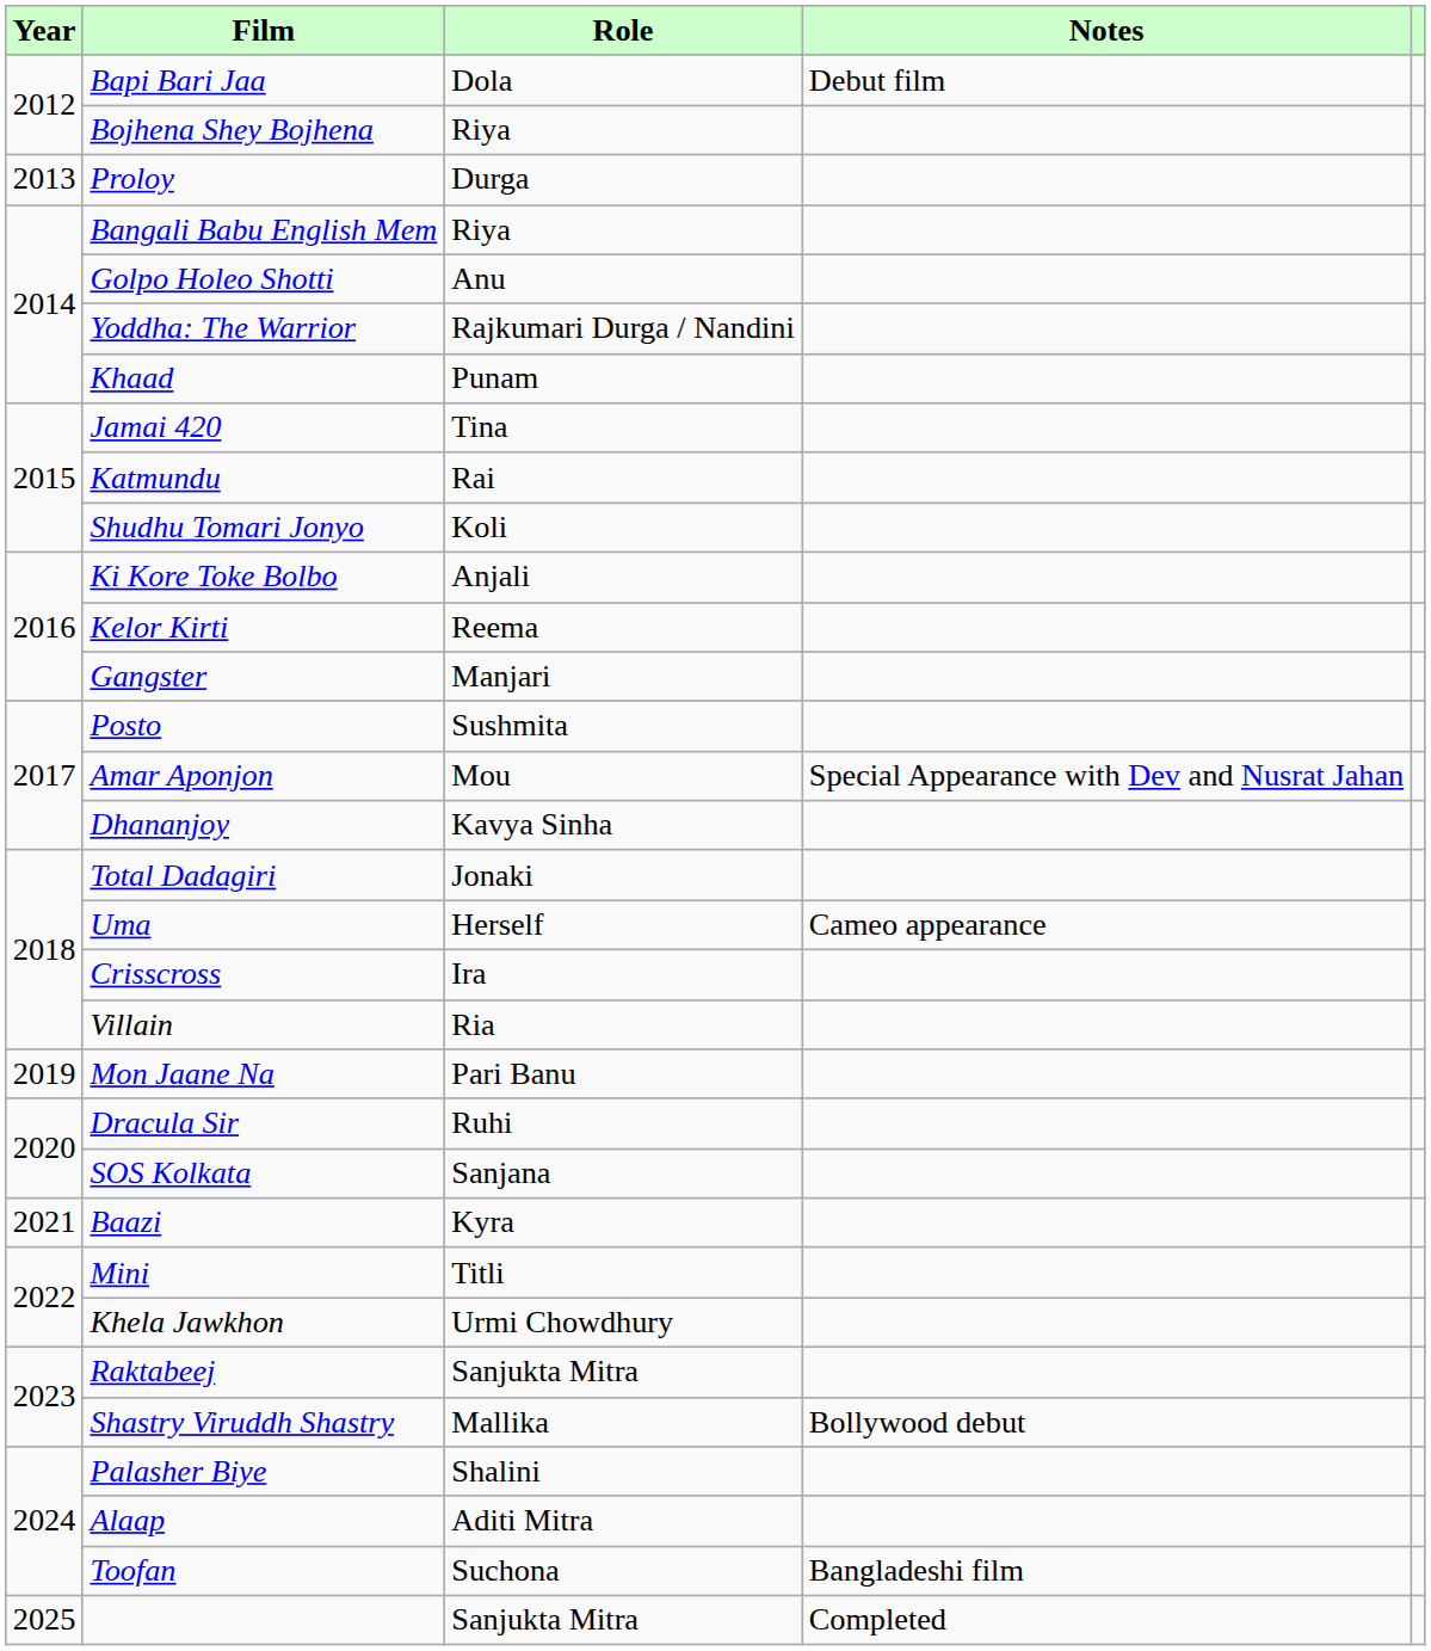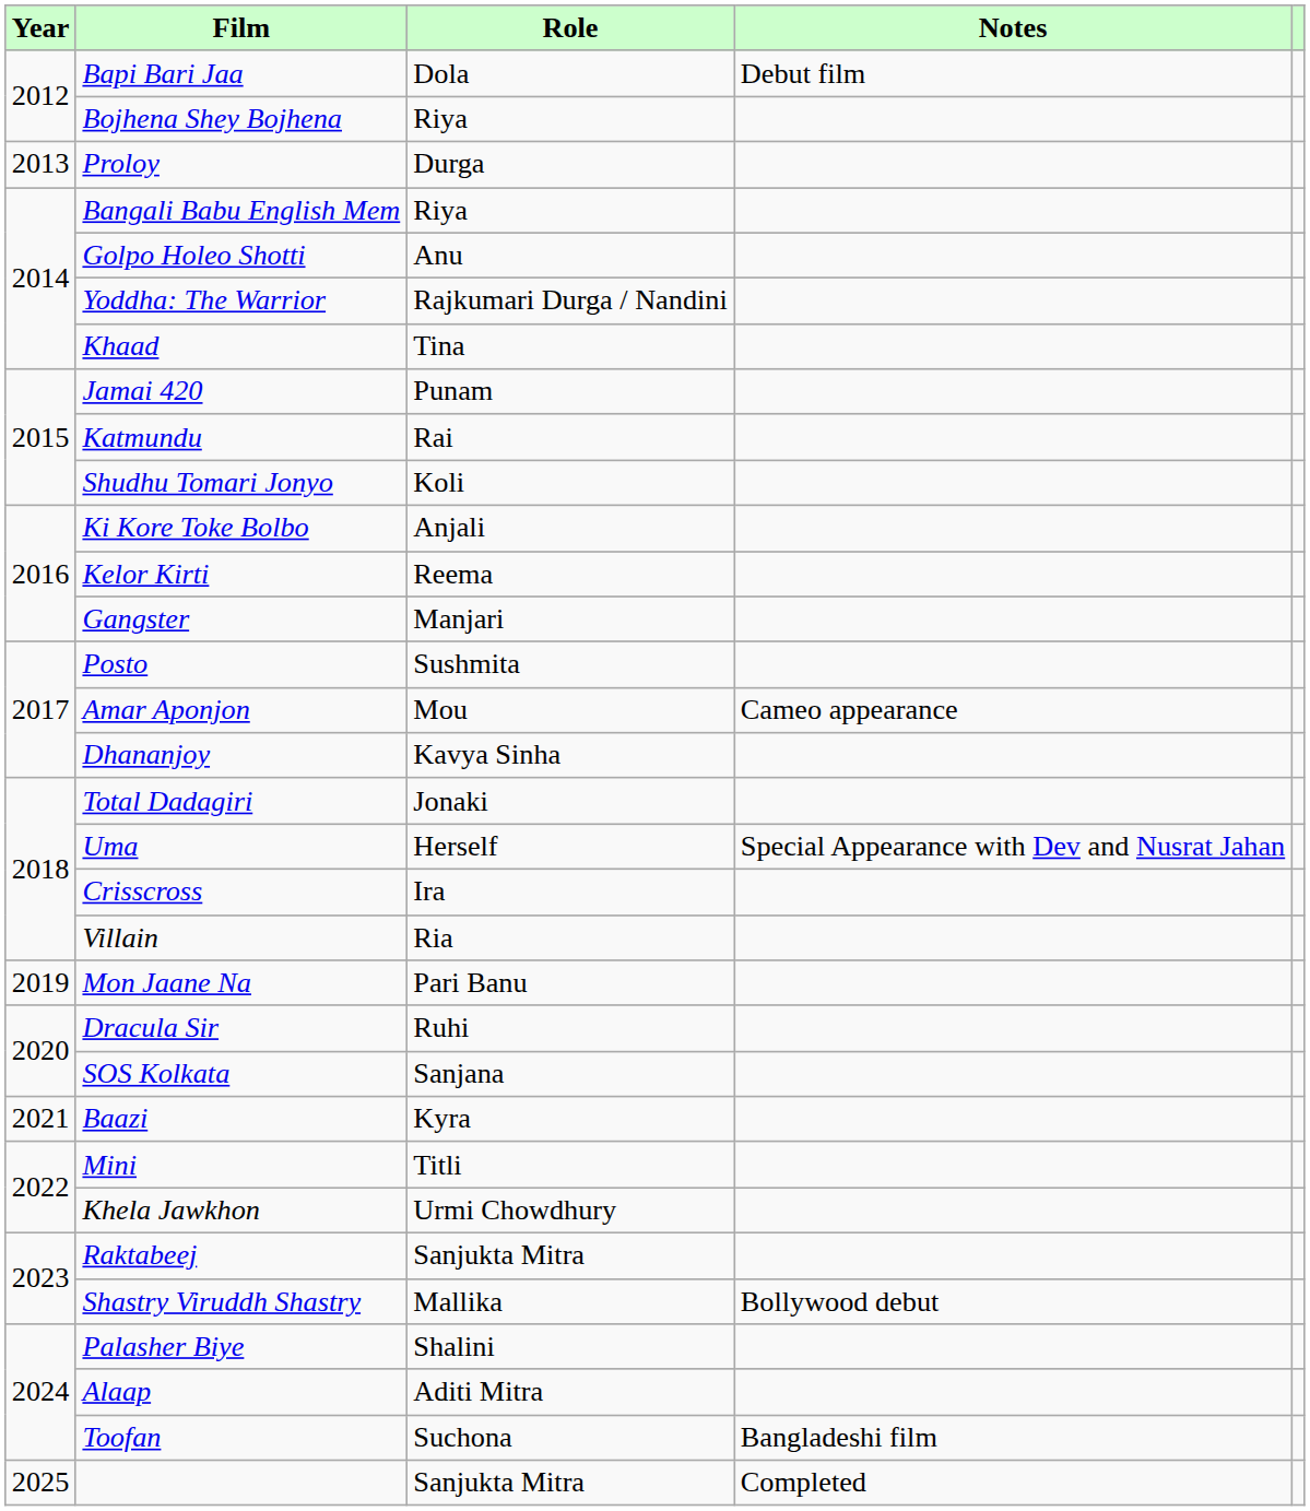Khaad | Role: Punam -> Tina
Jamai 420 | Role: Tina -> Punam
Amar Aponjon | Notes: Special Appearance with Dev and Nusrat Jahan -> Cameo appearance
Uma | Notes: Cameo appearance -> Special Appearance with Dev and Nusrat Jahan
